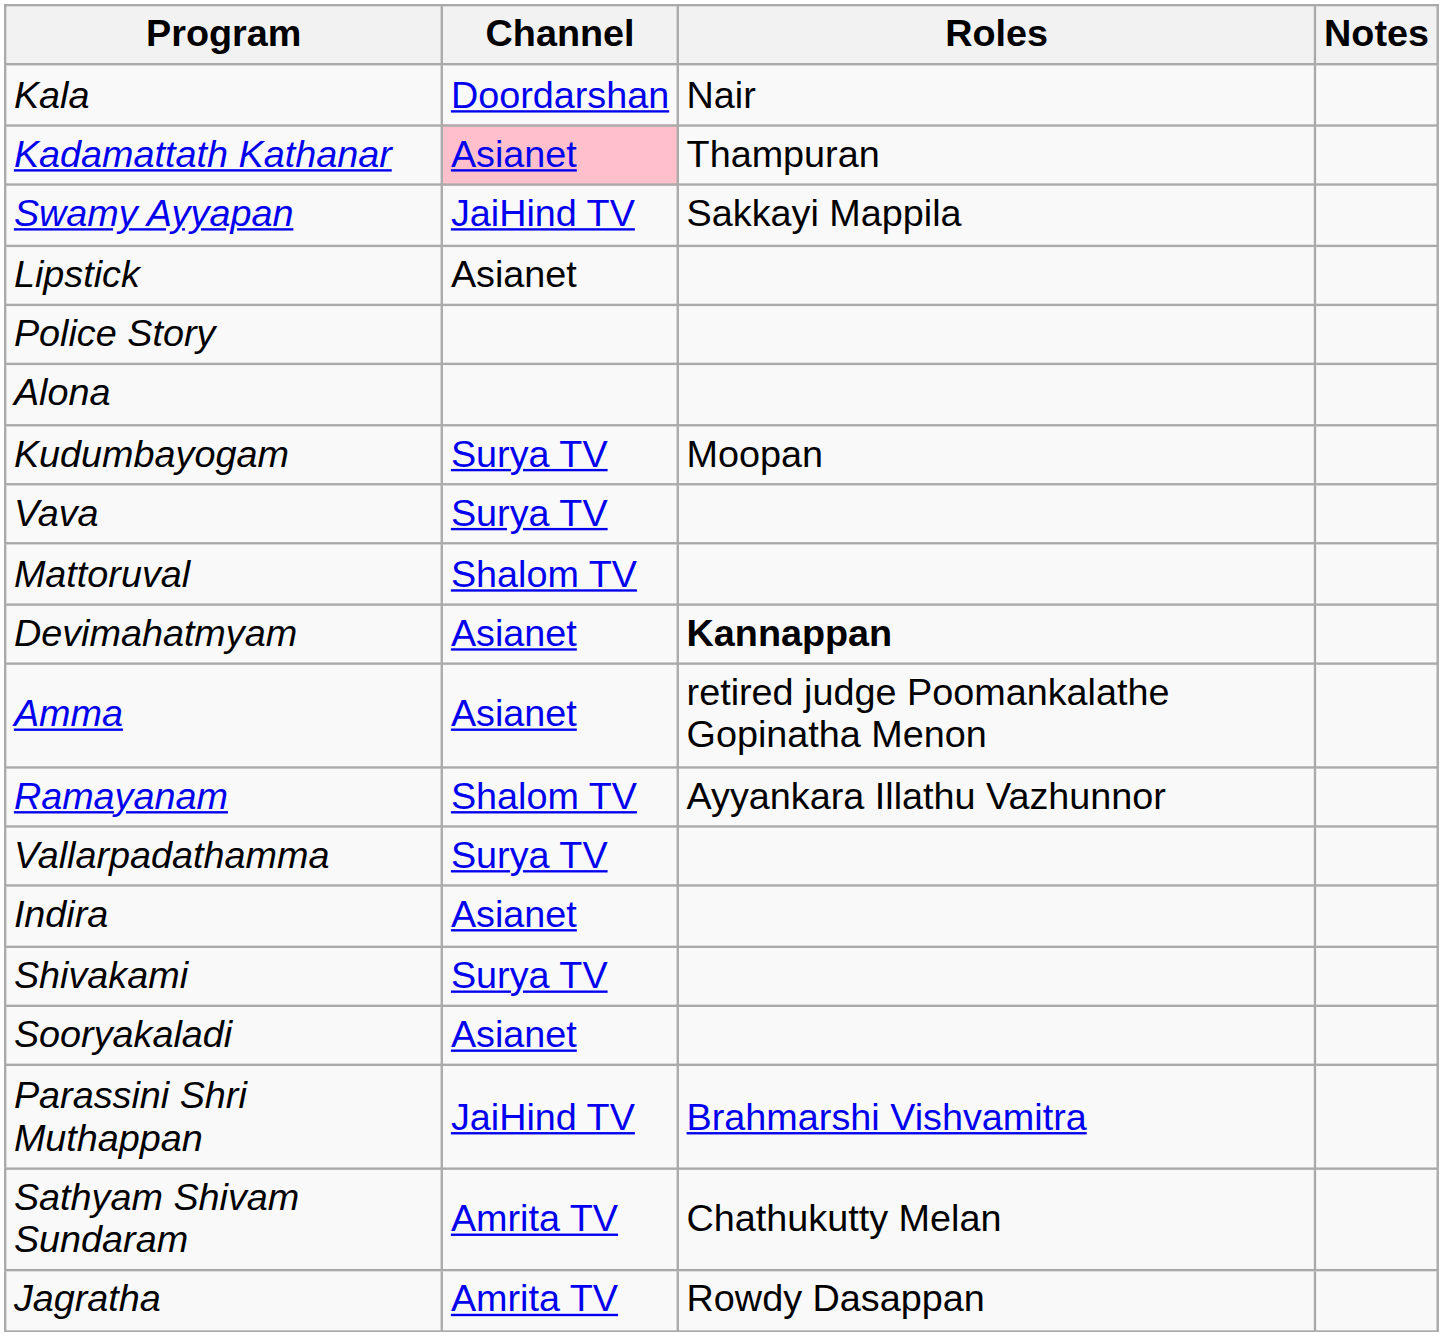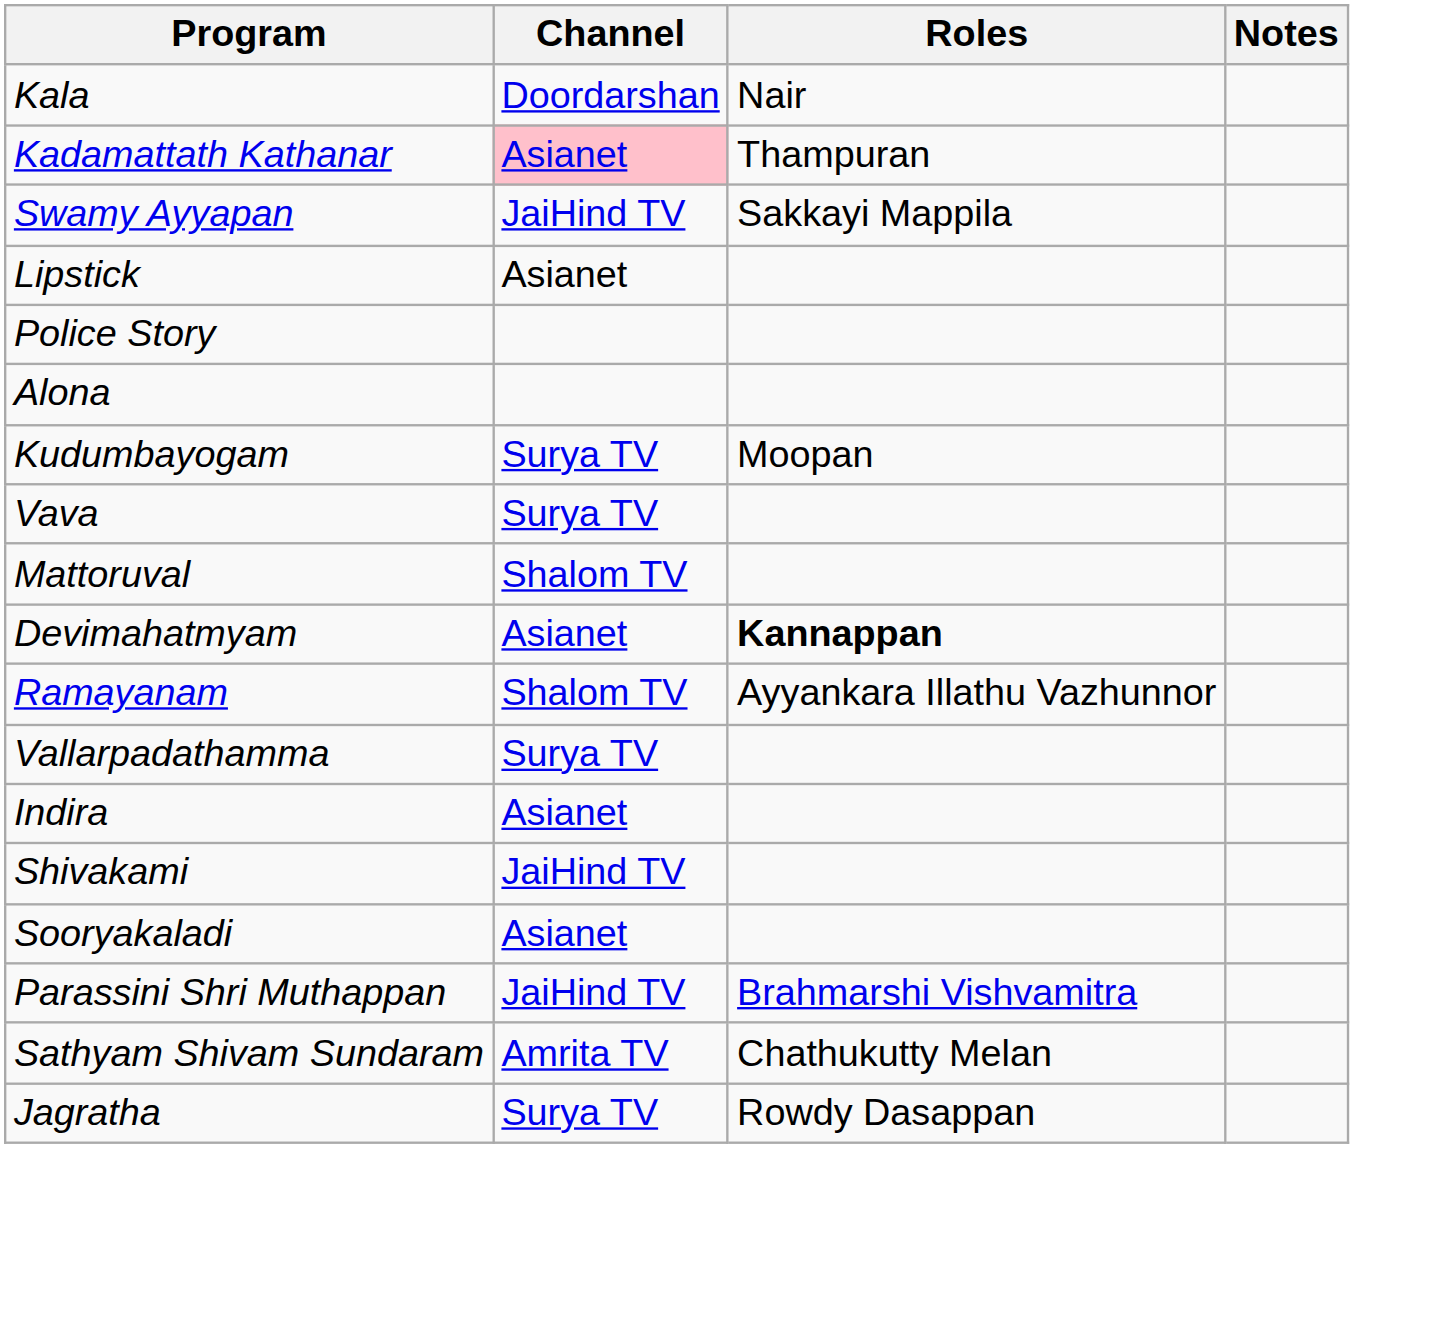- row: Amma | Asianet | retired judge Poomankalathe Gopinatha Menon
Shivakami | Channel: Surya TV -> JaiHind TV
Jagratha | Channel: Amrita TV -> Surya TV
